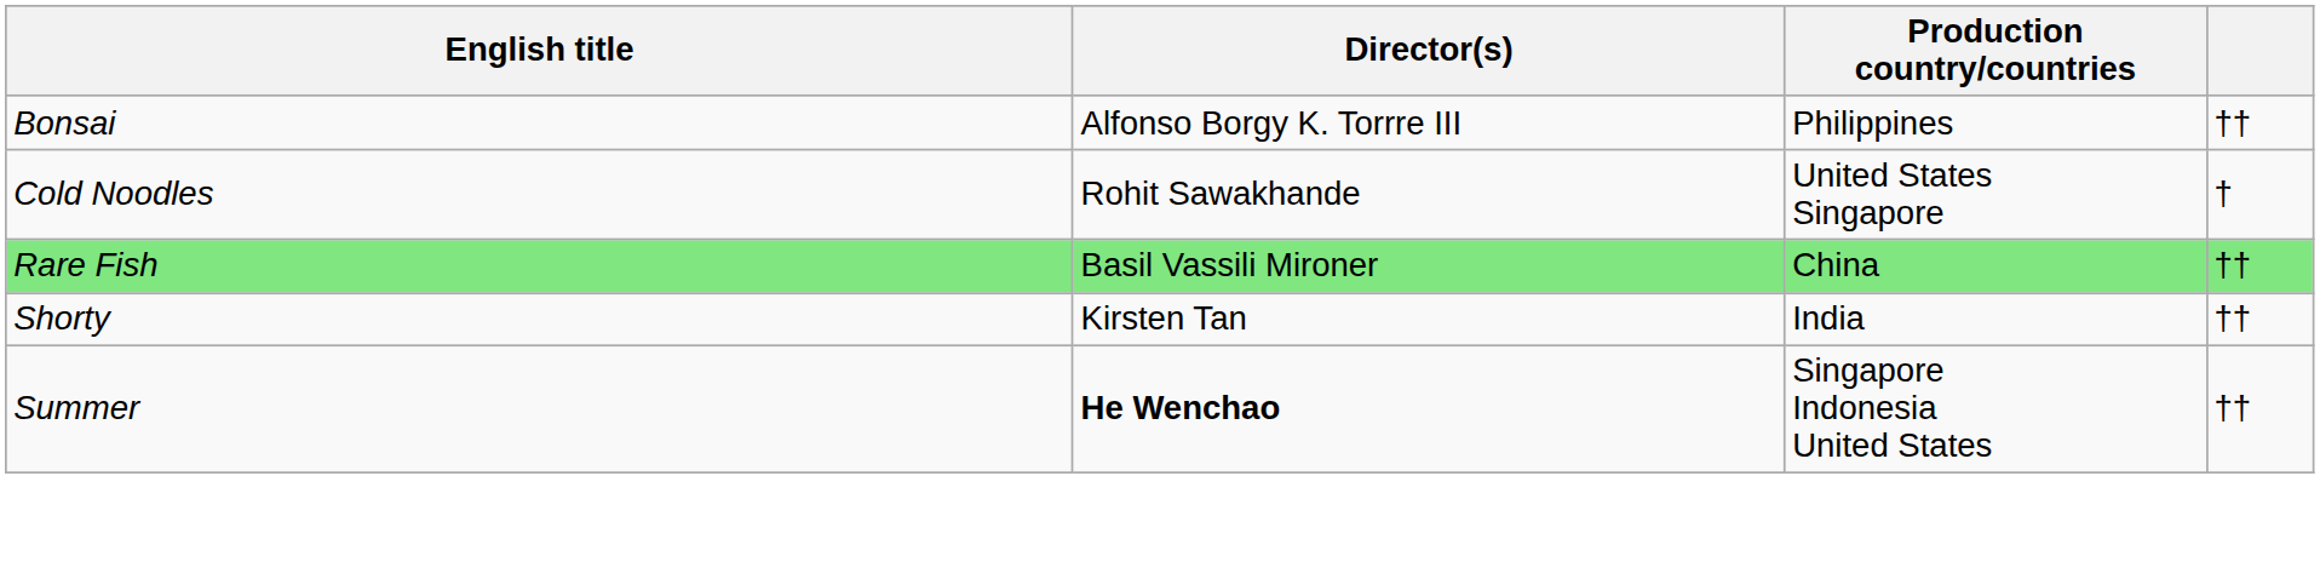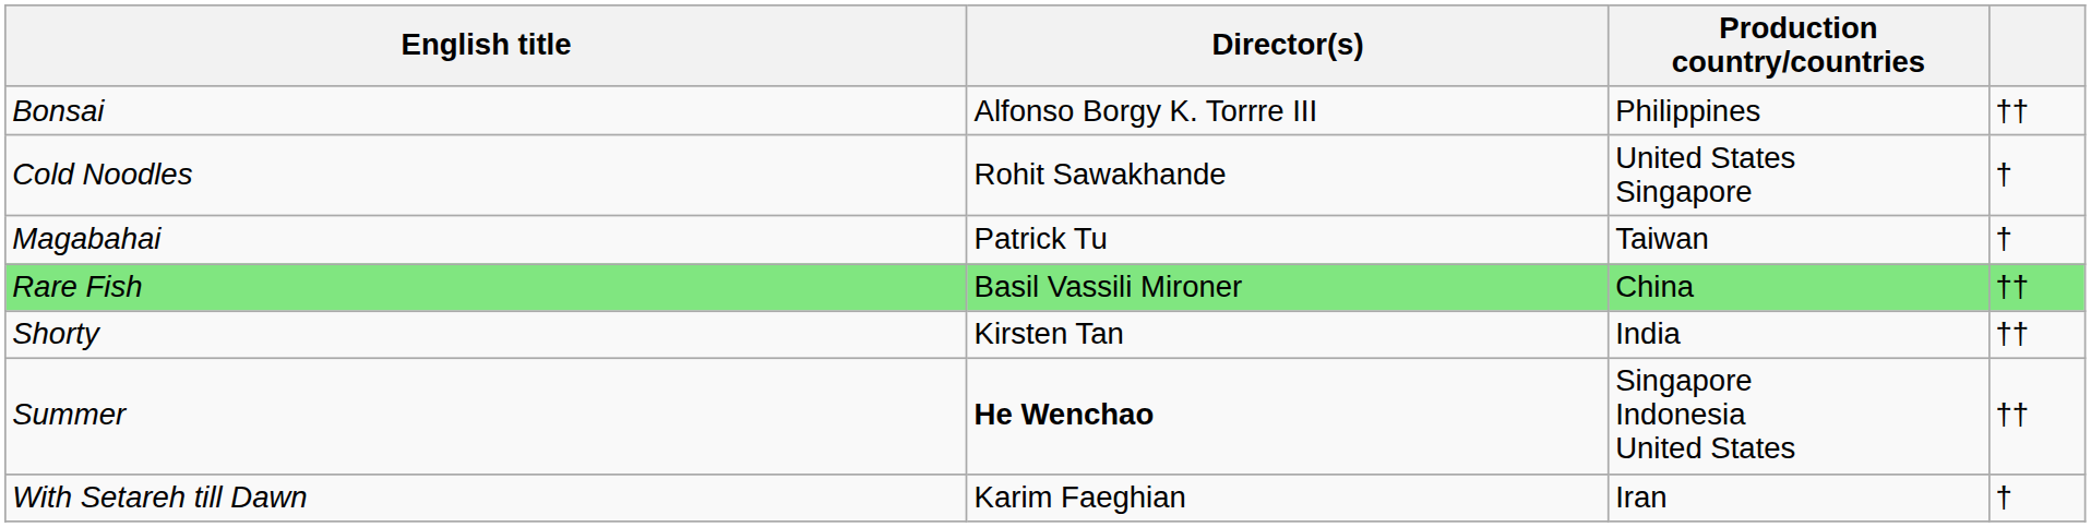+ row: Magabahai | Patrick Tu | Taiwan | †
+ row: With Setareh till Dawn | Karim Faeghian | Iran | †
